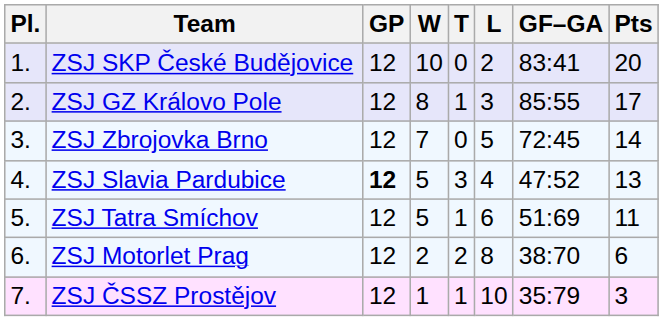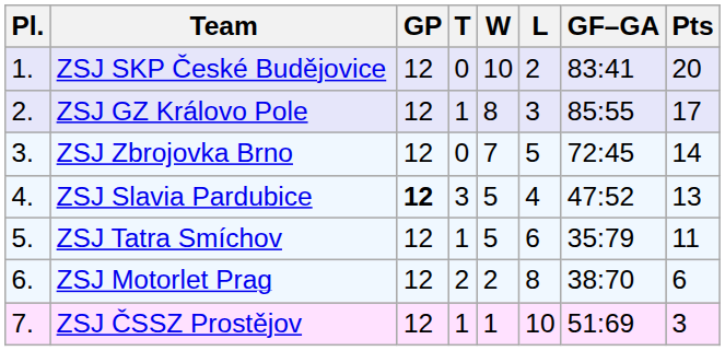columns swapped: W <-> T
ZSJ Tatra Smíchov | GF–GA: 51:69 -> 35:79
ZSJ ČSSZ Prostějov | GF–GA: 35:79 -> 51:69
